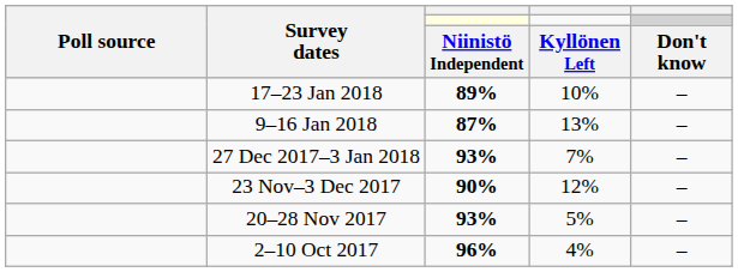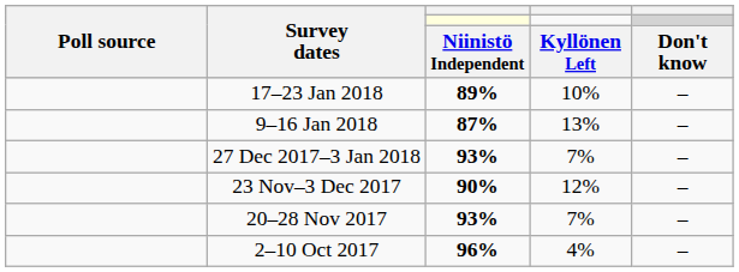20–28 Nov 2017 | column 4: 5% -> 7%
